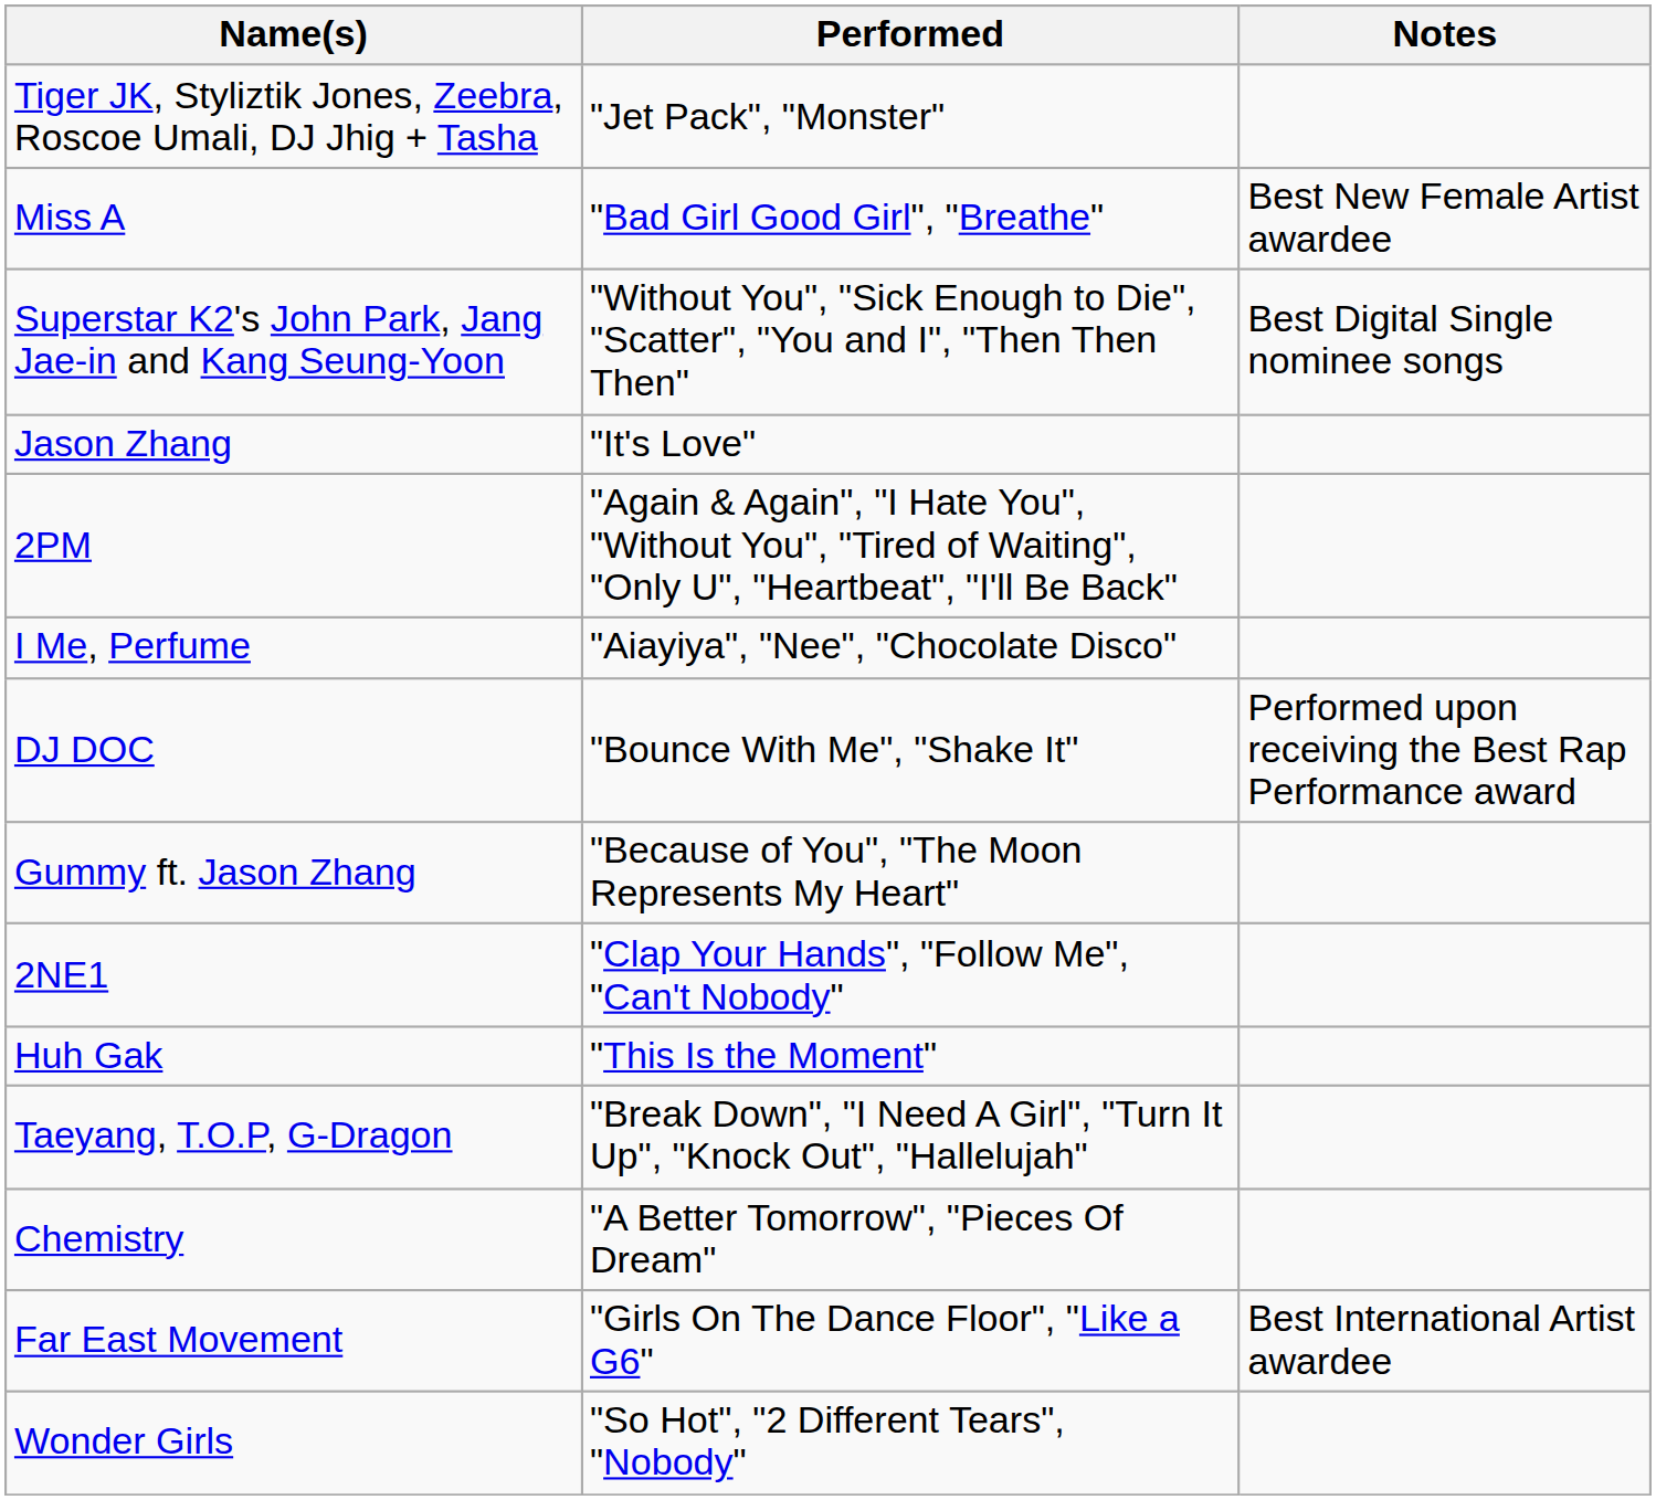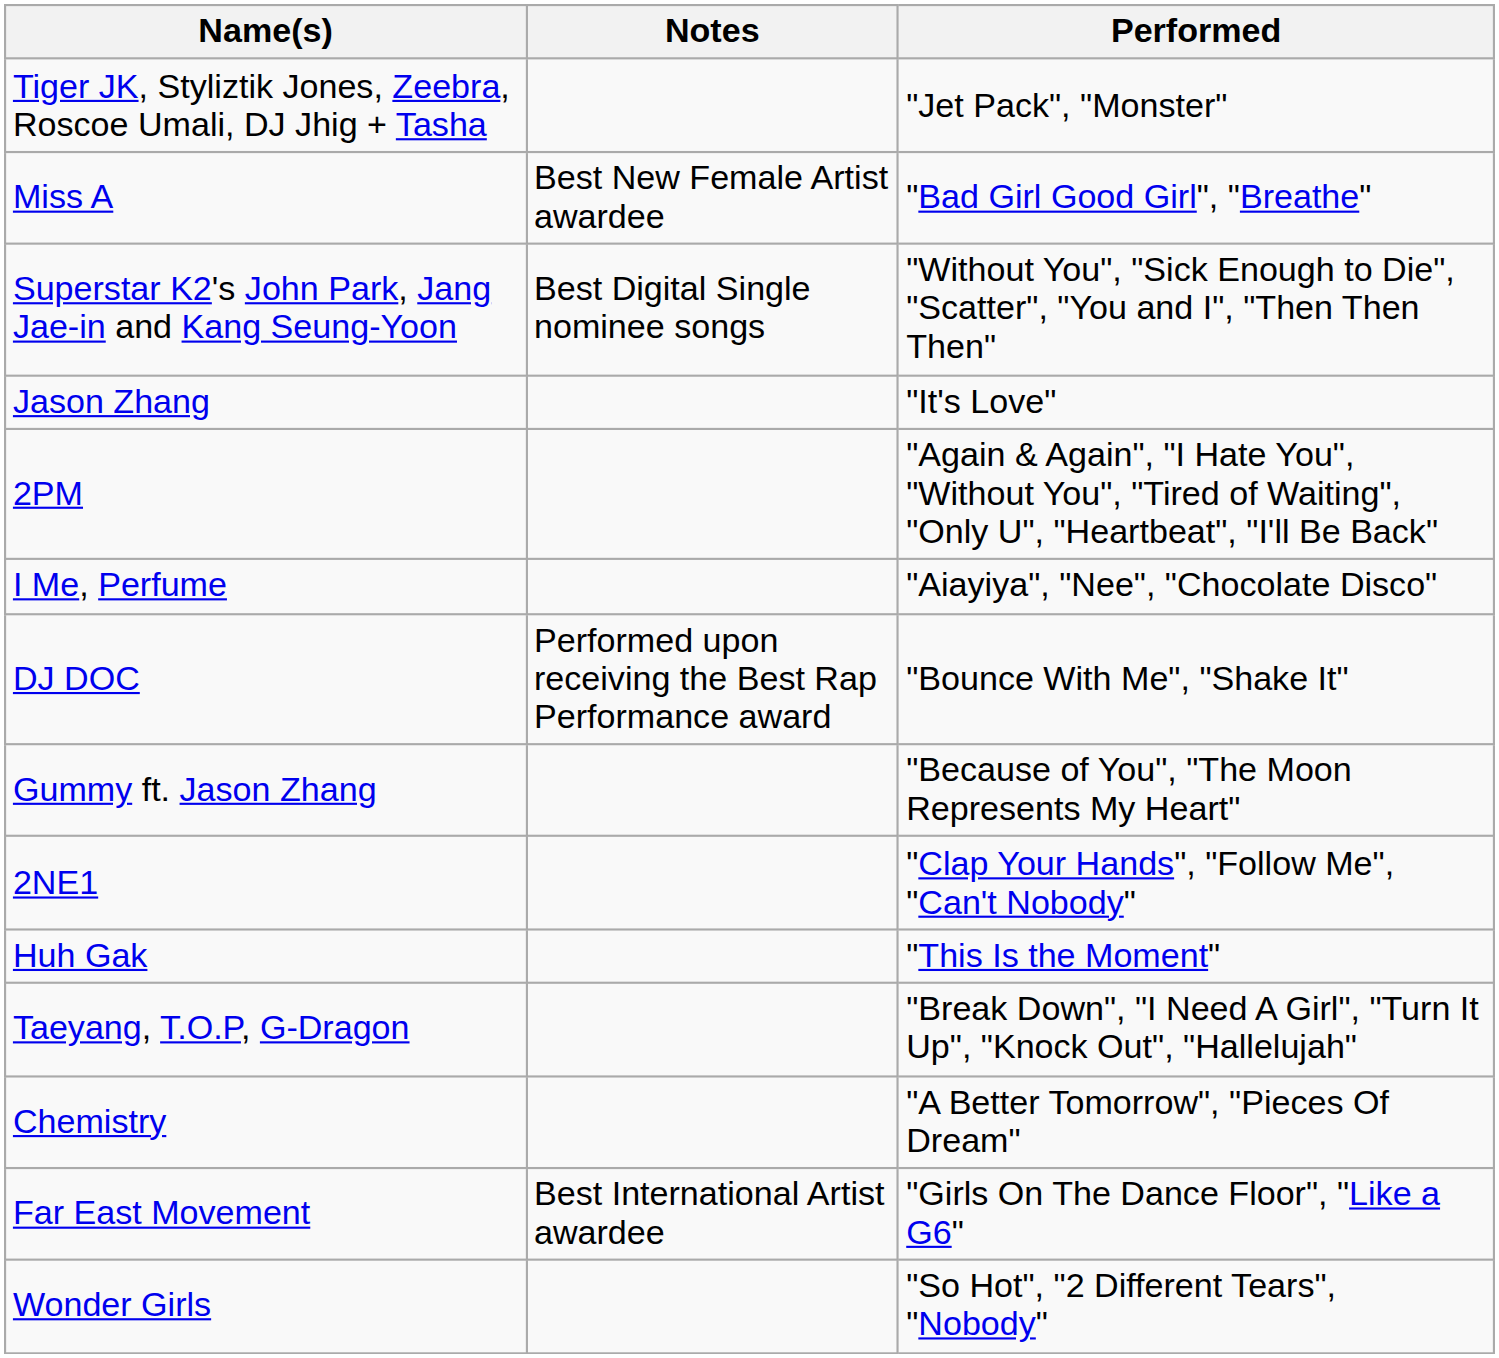columns swapped: Performed <-> Notes
